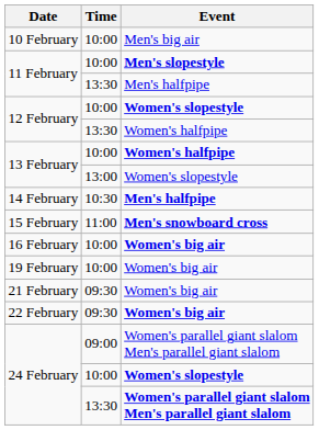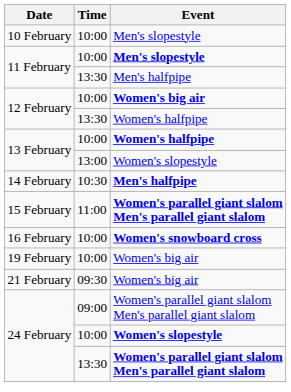10 February | Event: Men's big air -> Men's slopestyle
12 February / 10:00 | Event: Women's slopestyle -> Women's big air
15 February | Event: Men's snowboard cross -> Women's parallel giant slalom Men's parallel giant slalom
16 February | Event: Women's big air -> Women's snowboard cross
- row: 22 February | 09:30 | Women's big air
